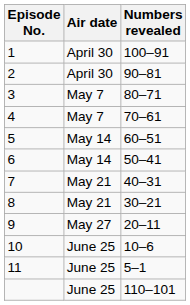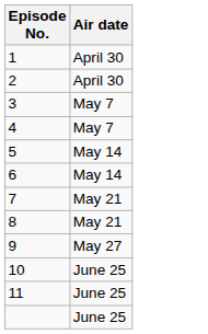- column: Numbers revealed | 100–91 | 90–81 | 80–71 | 70–61 | 60–51 | 50–41 | 40–31 | 30–21 | 20–11 | 10–6 | 5–1 | 110–101
